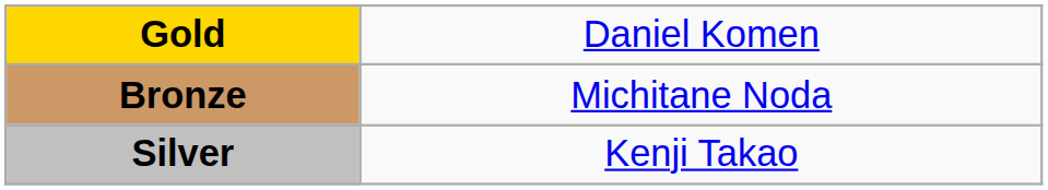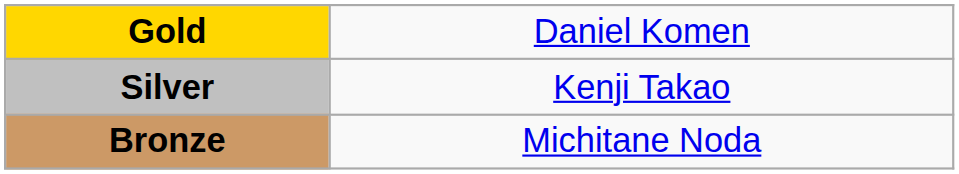rows swapped: Silver <-> Bronze
